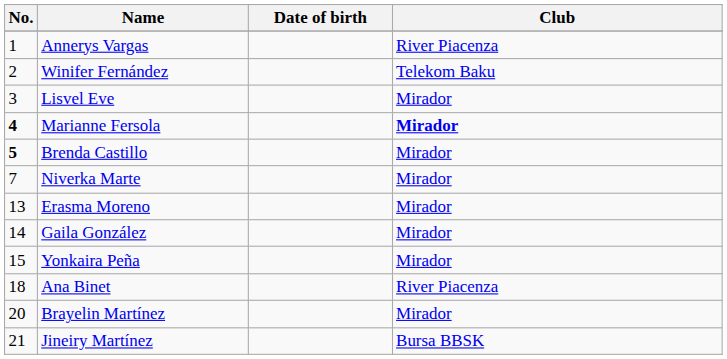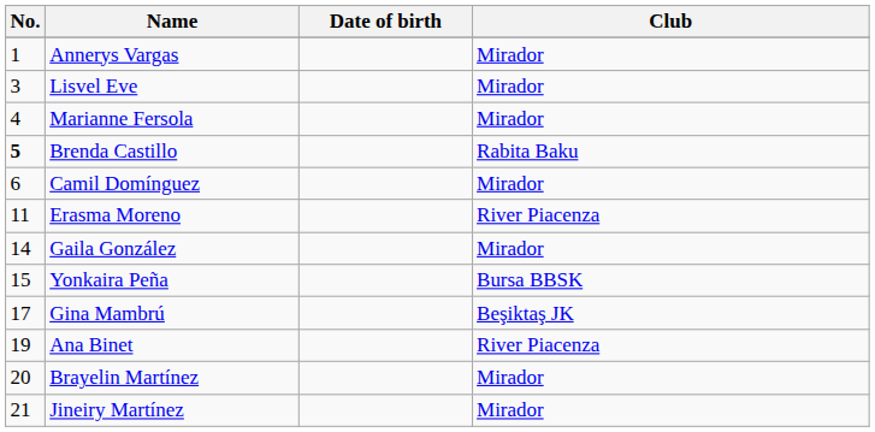Annerys Vargas | Club: River Piacenza -> Mirador
- row: 2 | Winifer Fernández | Telekom Baku
Marianne Fersola | No.: bold -> normal
Marianne Fersola | Club: bold -> normal
Brenda Castillo | Club: Mirador -> Rabita Baku
+ row: 6 | Camil Domínguez | Mirador
- row: 7 | Niverka Marte | Mirador
Erasma Moreno | No.: 13 -> 11
Erasma Moreno | Club: Mirador -> River Piacenza
Yonkaira Peña | Club: Mirador -> Bursa BBSK
+ row: 17 | Gina Mambrú | Beşiktaş JK
Ana Binet | No.: 18 -> 19
Jineiry Martínez | Club: Bursa BBSK -> Mirador
